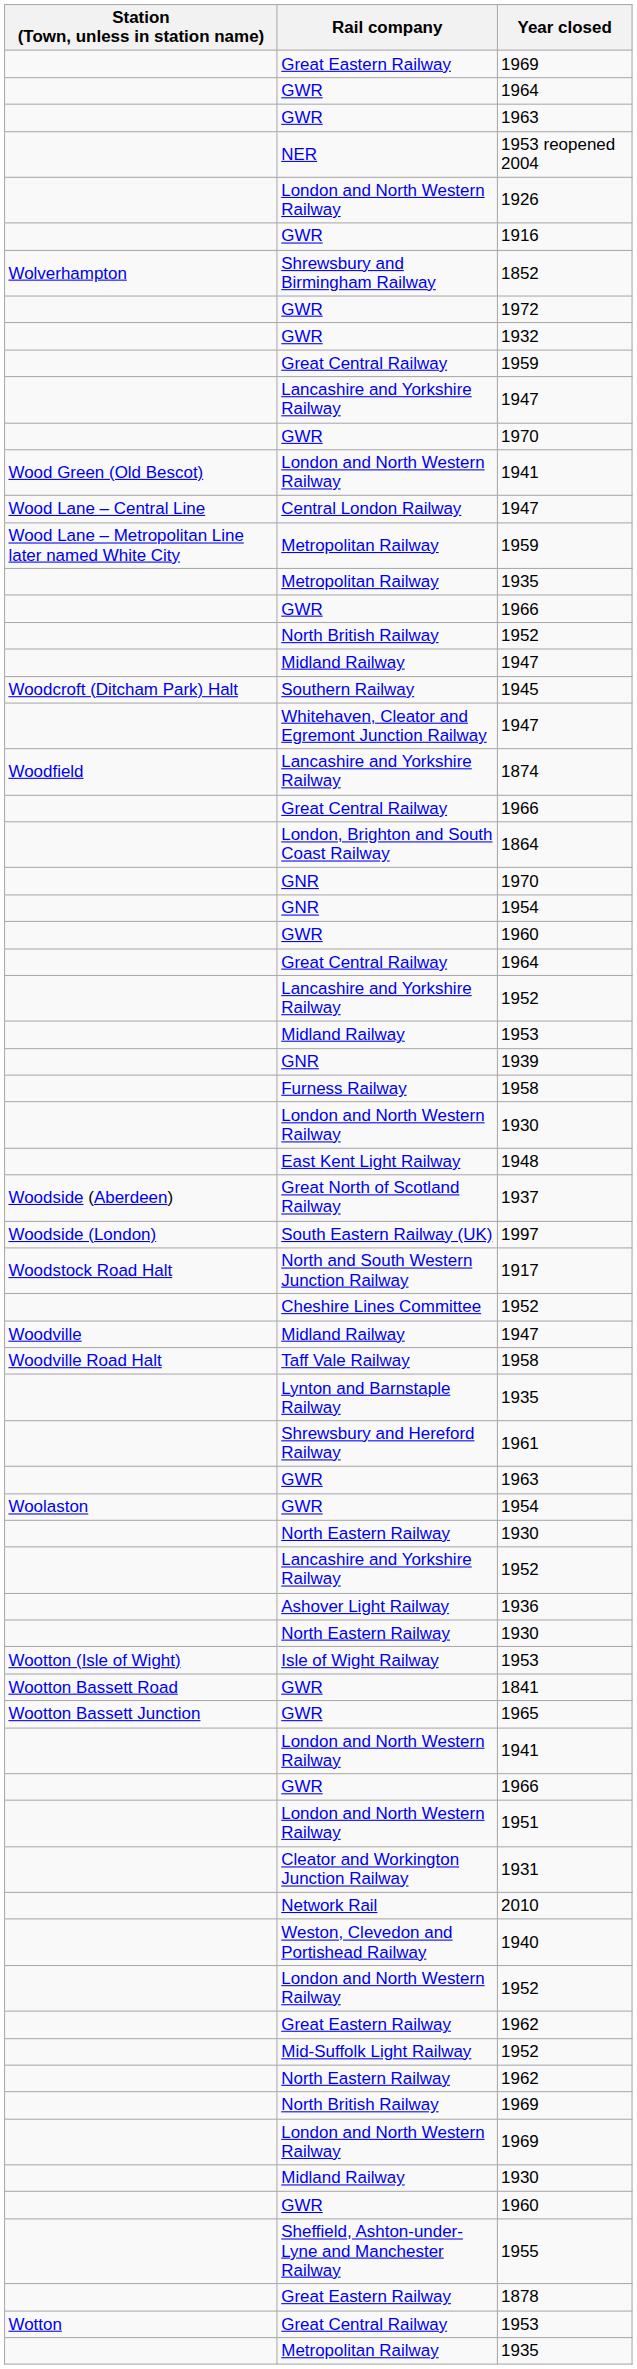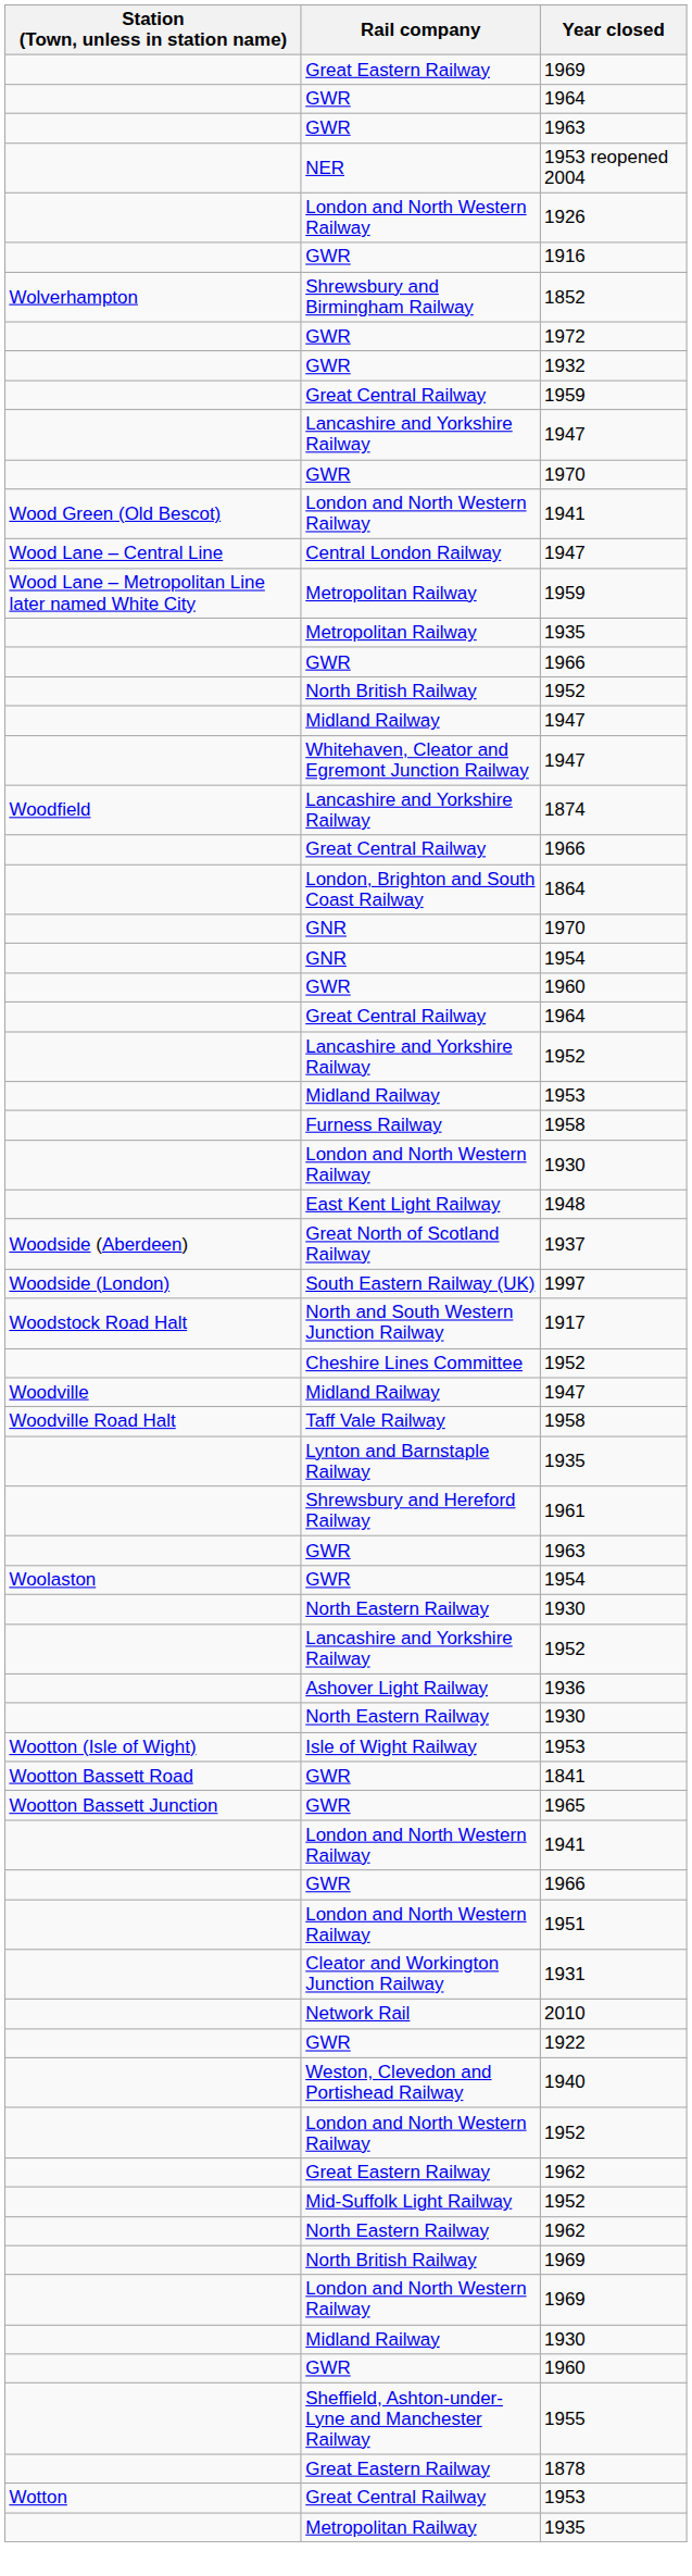- row: Woodcroft (Ditcham Park) Halt | Southern Railway | 1945
- row: GNR | 1939
+ row: GWR | 1922
